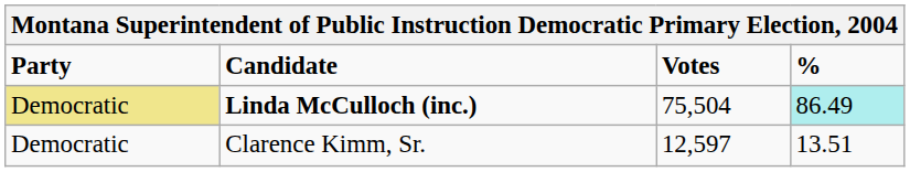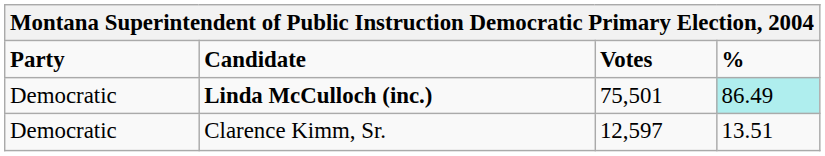Linda McCulloch (inc.) | Party: khaki background -> no background
Linda McCulloch (inc.) | Votes: 75,504 -> 75,501
